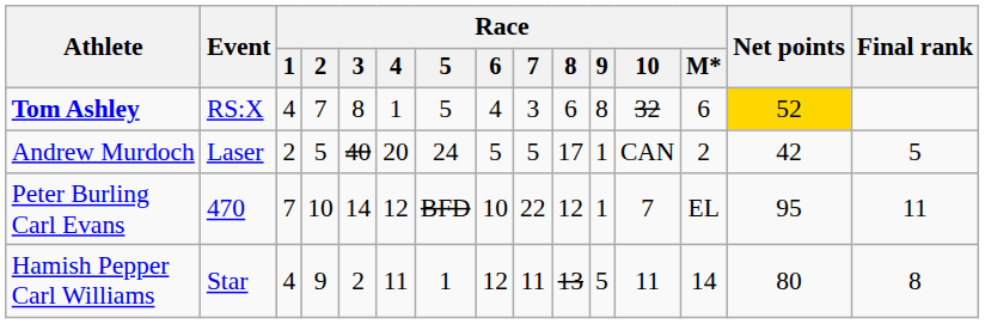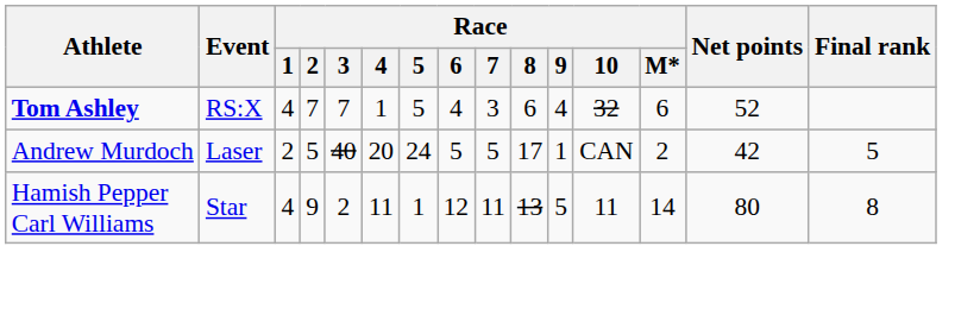Tom Ashley | Race / 3: 8 -> 7
Tom Ashley | Race / 9: 8 -> 4
Tom Ashley | Net points: gold background -> no background
- row: Peter Burling Carl Evans | 470 | 7 | 10 | 14 | 12 | BFD | 10 | 22 | 12 | 1 | 7 | EL | 95 | 11
